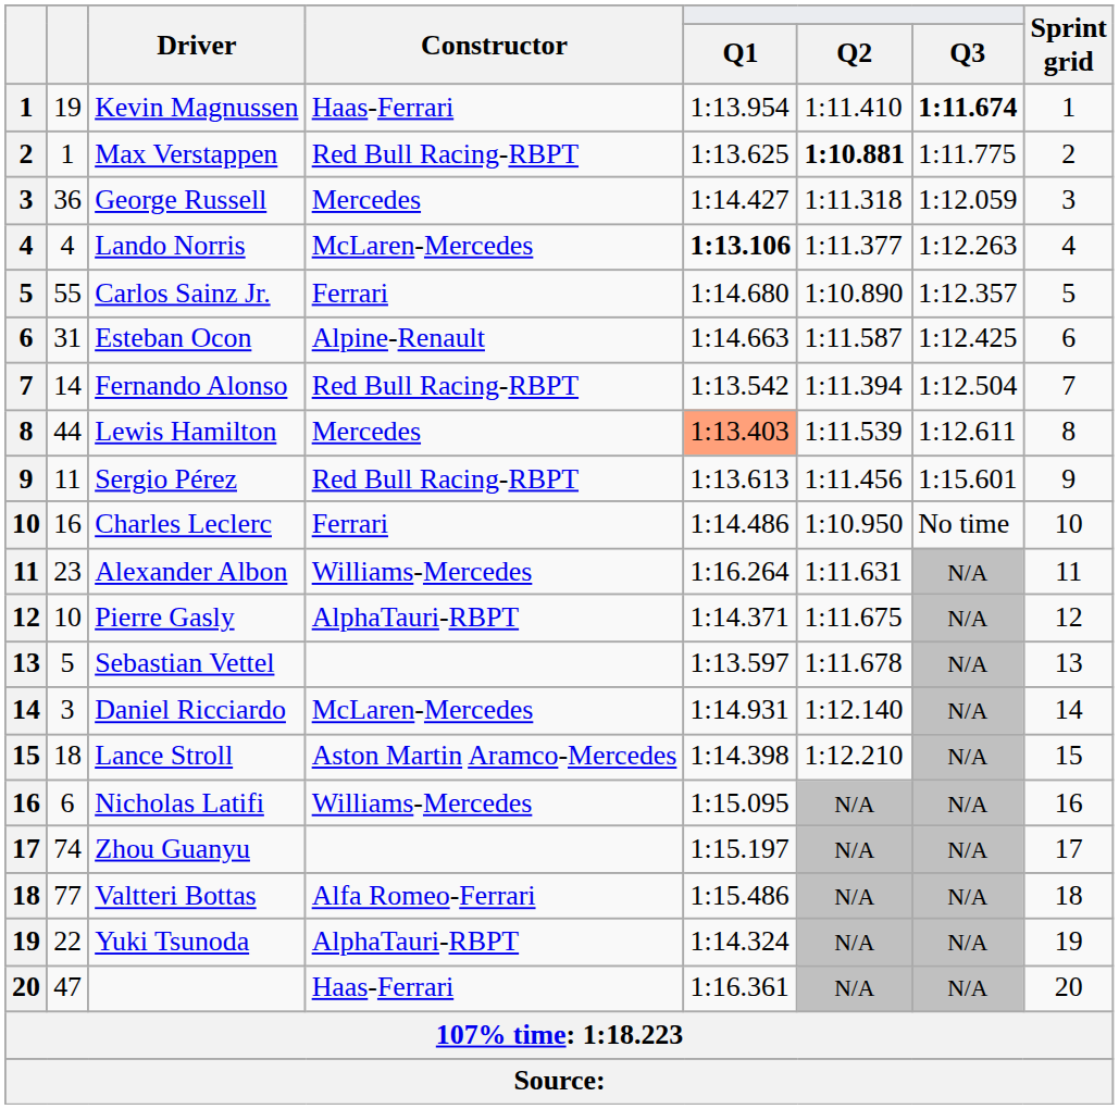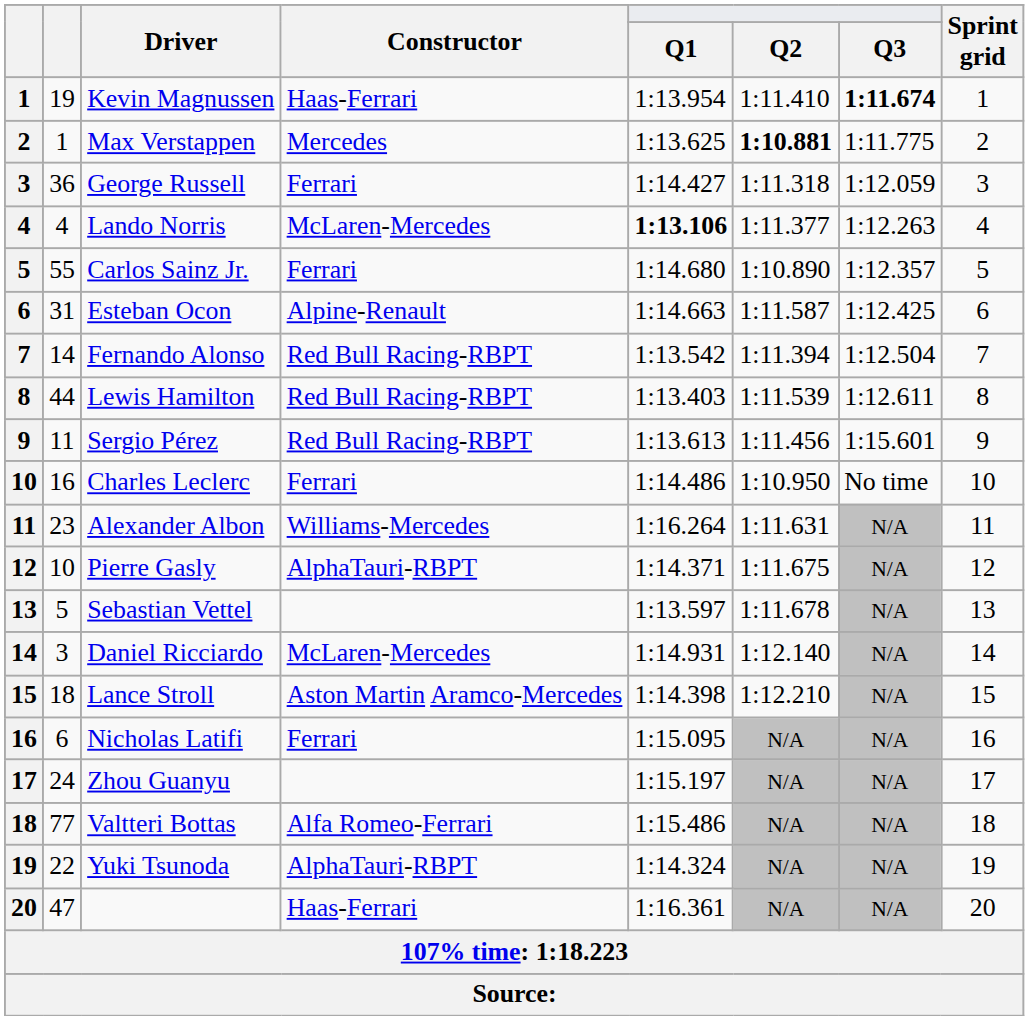Max Verstappen | Constructor: Red Bull Racing-RBPT -> Mercedes
George Russell | Constructor: Mercedes -> Ferrari
Lewis Hamilton | Constructor: Mercedes -> Red Bull Racing-RBPT
Lewis Hamilton | Q1: lightsalmon background -> no background
Nicholas Latifi | Constructor: Williams-Mercedes -> Ferrari
Zhou Guanyu | column 2: 74 -> 24
